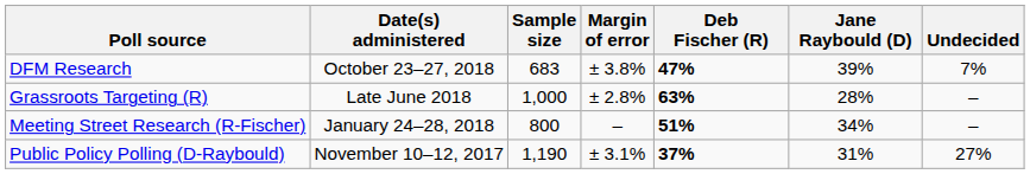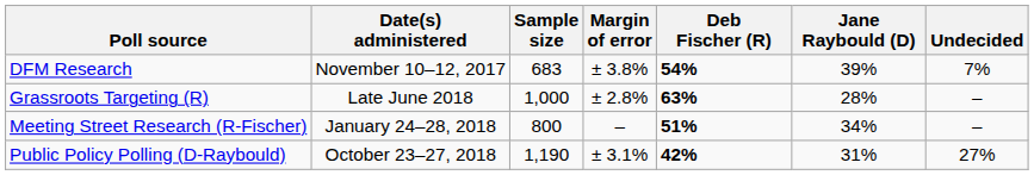DFM Research | Date(s) administered: October 23–27, 2018 -> November 10–12, 2017
DFM Research | Deb Fischer (R): 47% -> 54%
Public Policy Polling (D-Raybould) | Date(s) administered: November 10–12, 2017 -> October 23–27, 2018
Public Policy Polling (D-Raybould) | Deb Fischer (R): 37% -> 42%
